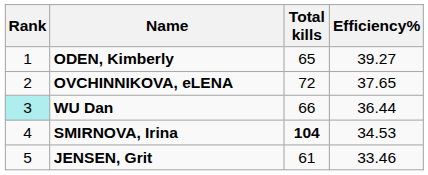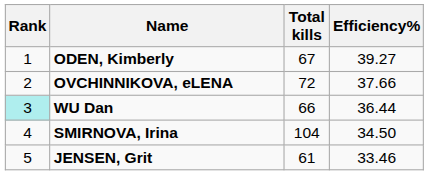ODEN, Kimberly | Total kills: 65 -> 67
OVCHINNIKOVA, eLENA | Efficiency%: 37.65 -> 37.66
SMIRNOVA, Irina | Total kills: bold -> normal
SMIRNOVA, Irina | Efficiency%: 34.53 -> 34.50
